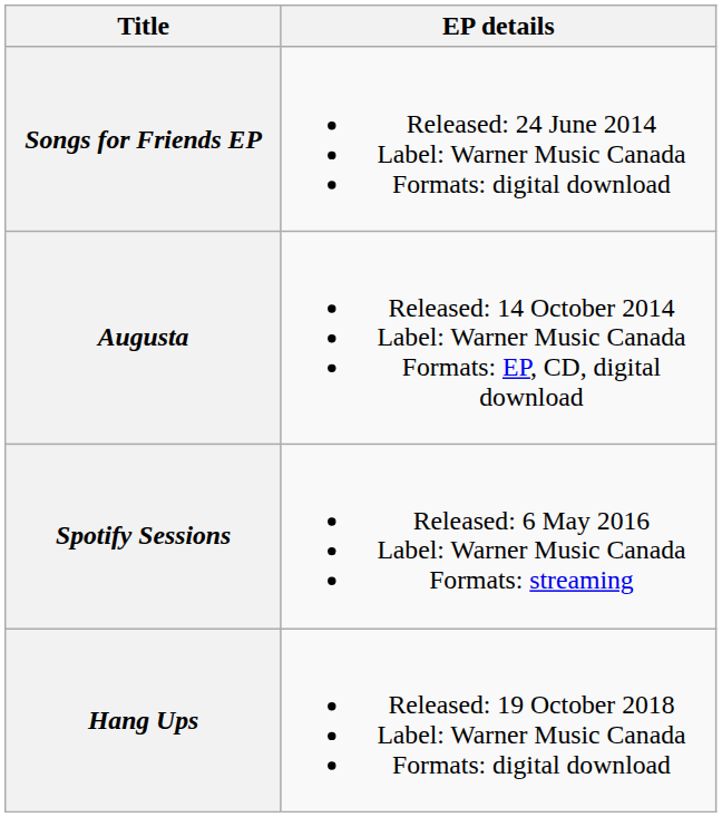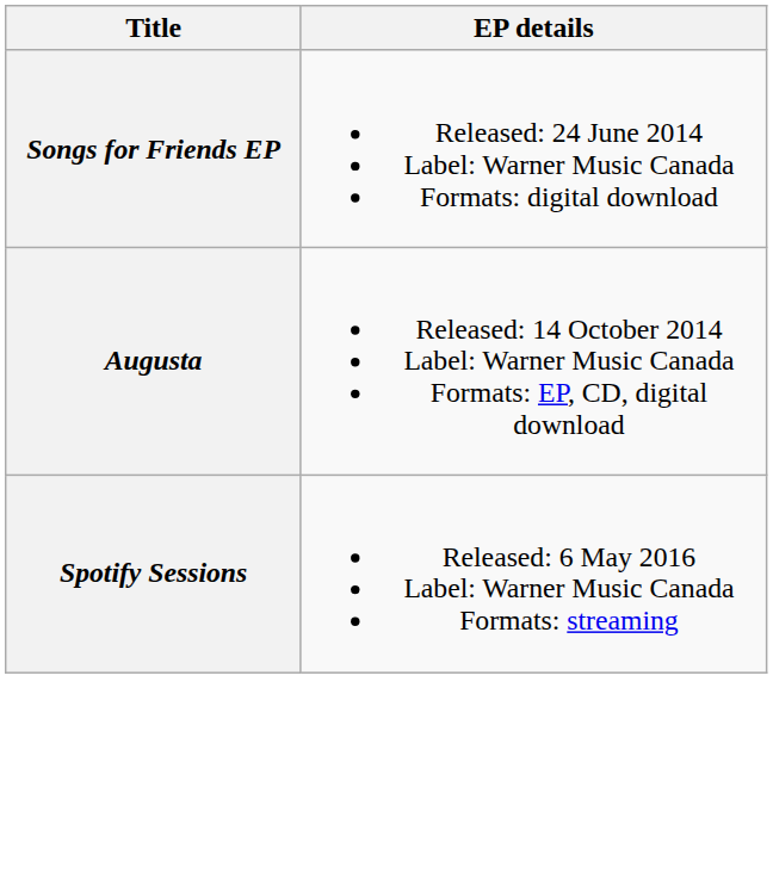- row: Hang Ups | Released: 19 October 2018 Label: Warner Music Canada Formats: digital download
